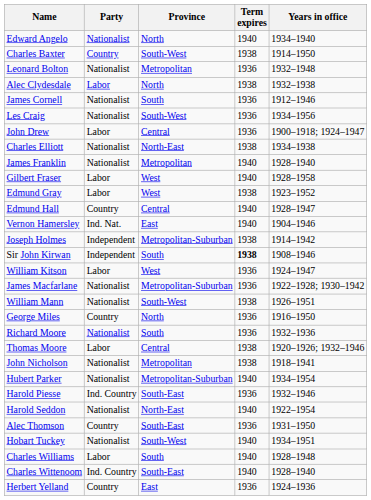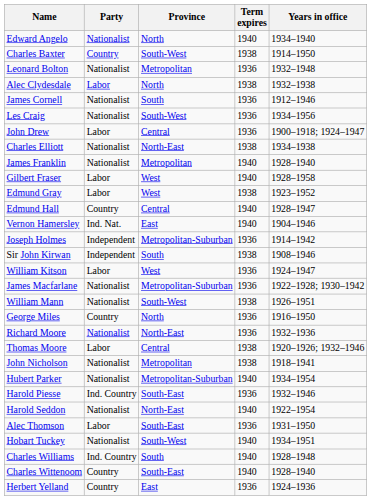Joseph Holmes | Term expires: 1938 -> 1936
Sir John Kirwan | Term expires: bold -> normal
Richard Moore | Province: South -> North-East
Alec Thomson | Party: Country -> Labor
Charles Williams | Party: Labor -> Ind. Country
Charles Wittenoom | Party: Ind. Country -> Country
